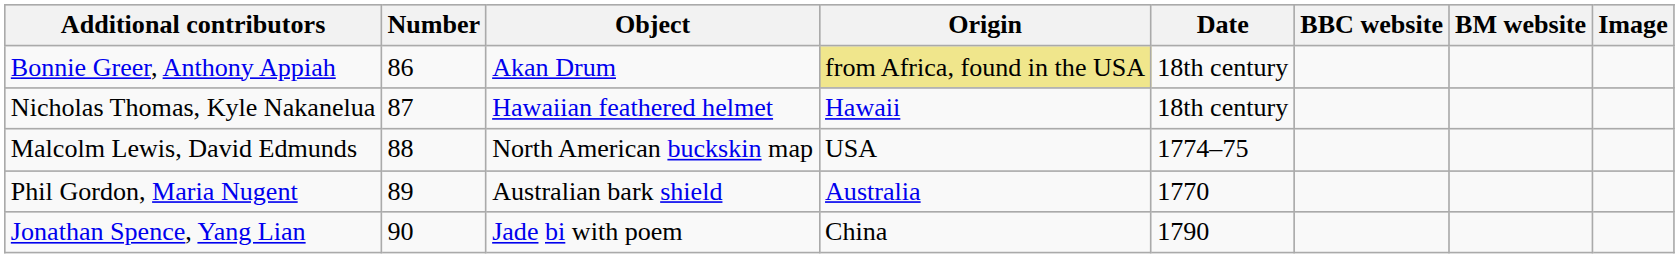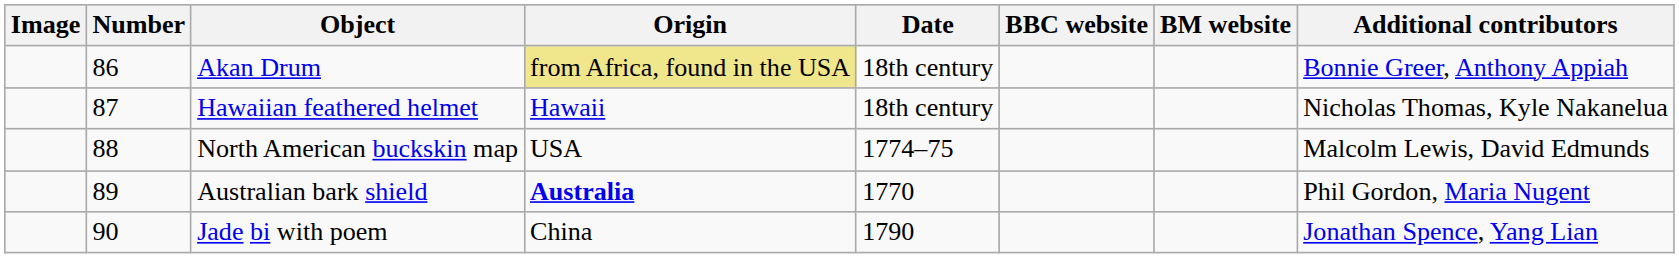columns swapped: Image <-> Additional contributors
Australian bark shield | Origin: normal -> bold
